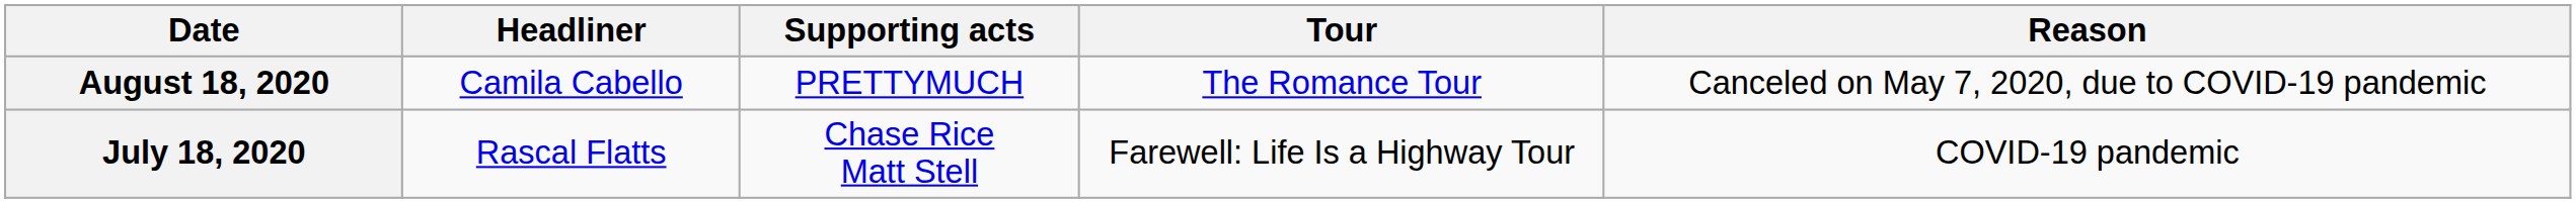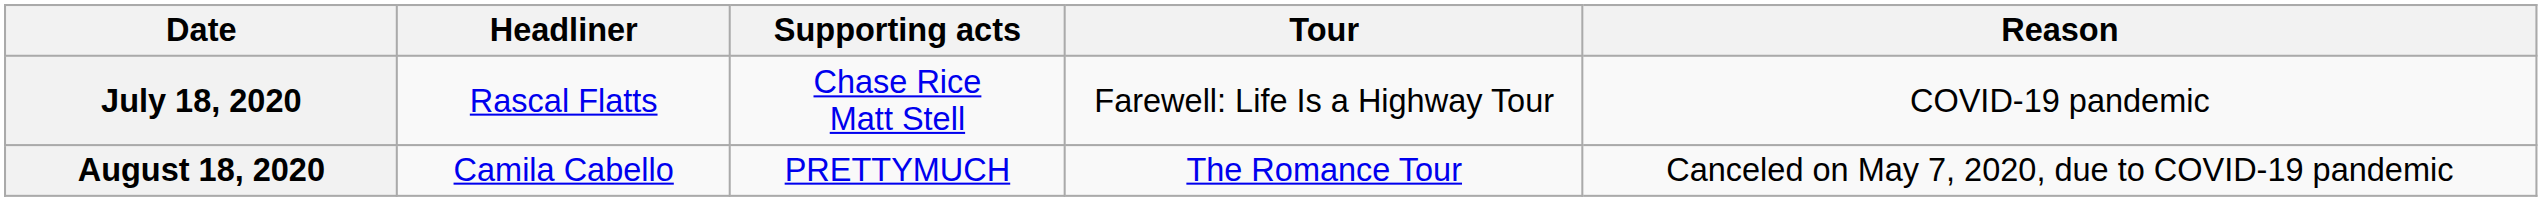rows swapped: July 18, 2020 <-> August 18, 2020
